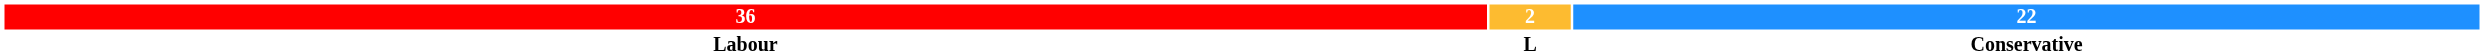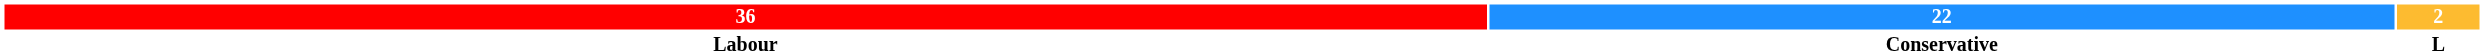columns swapped: 22 <-> 2
